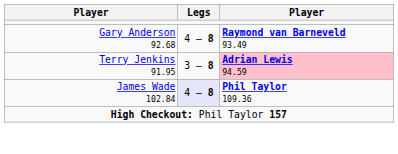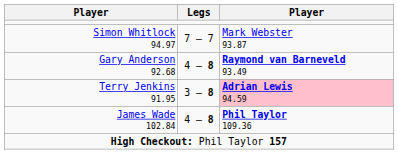+ row: Simon Whitlock 94.97 | 7 – 7 | Mark Webster 93.87
James Wade 102.84 | Legs: lavender background -> no background
